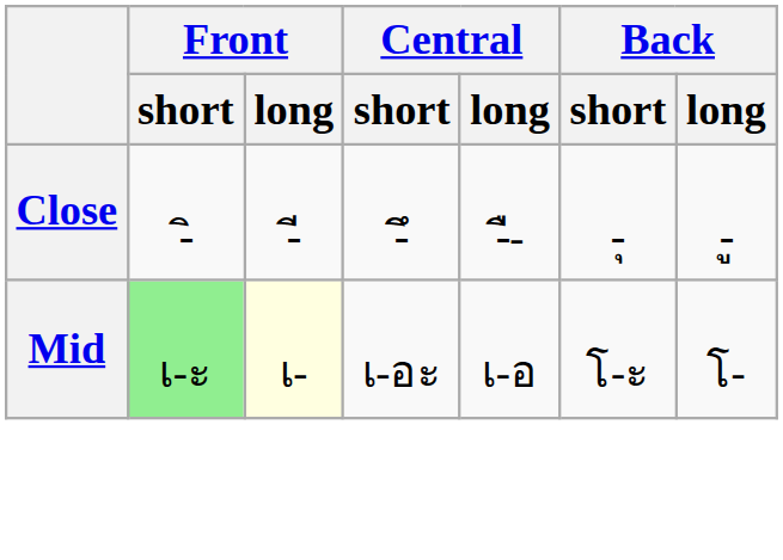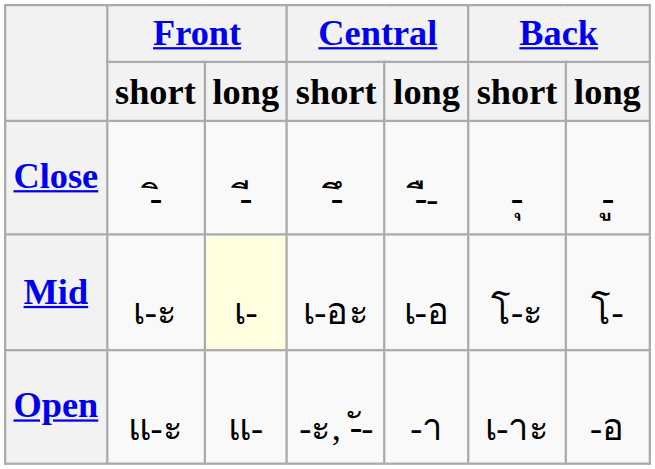Mid | Front / short: lightgreen background -> no background
+ row: Open | แ-ะ | แ- | -ะ, -ั- | -า | เ-าะ | -อ
